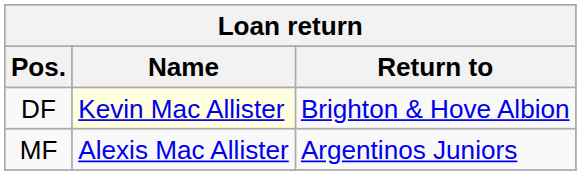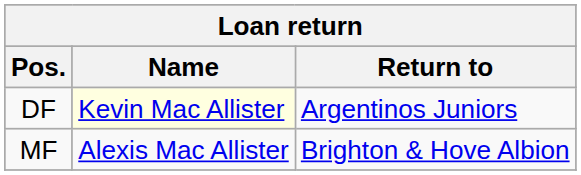DF | Return to: Brighton & Hove Albion -> Argentinos Juniors
MF | Return to: Argentinos Juniors -> Brighton & Hove Albion
